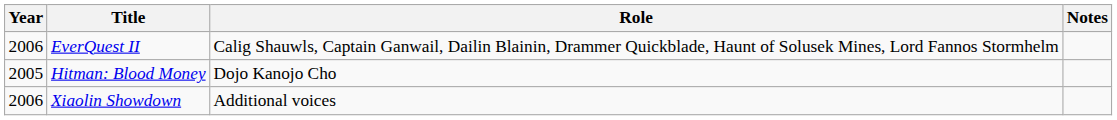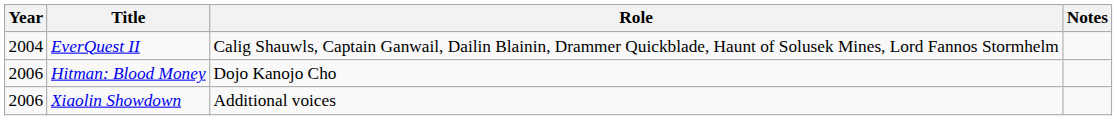EverQuest II | Year: 2006 -> 2004
Hitman: Blood Money | Year: 2005 -> 2006
